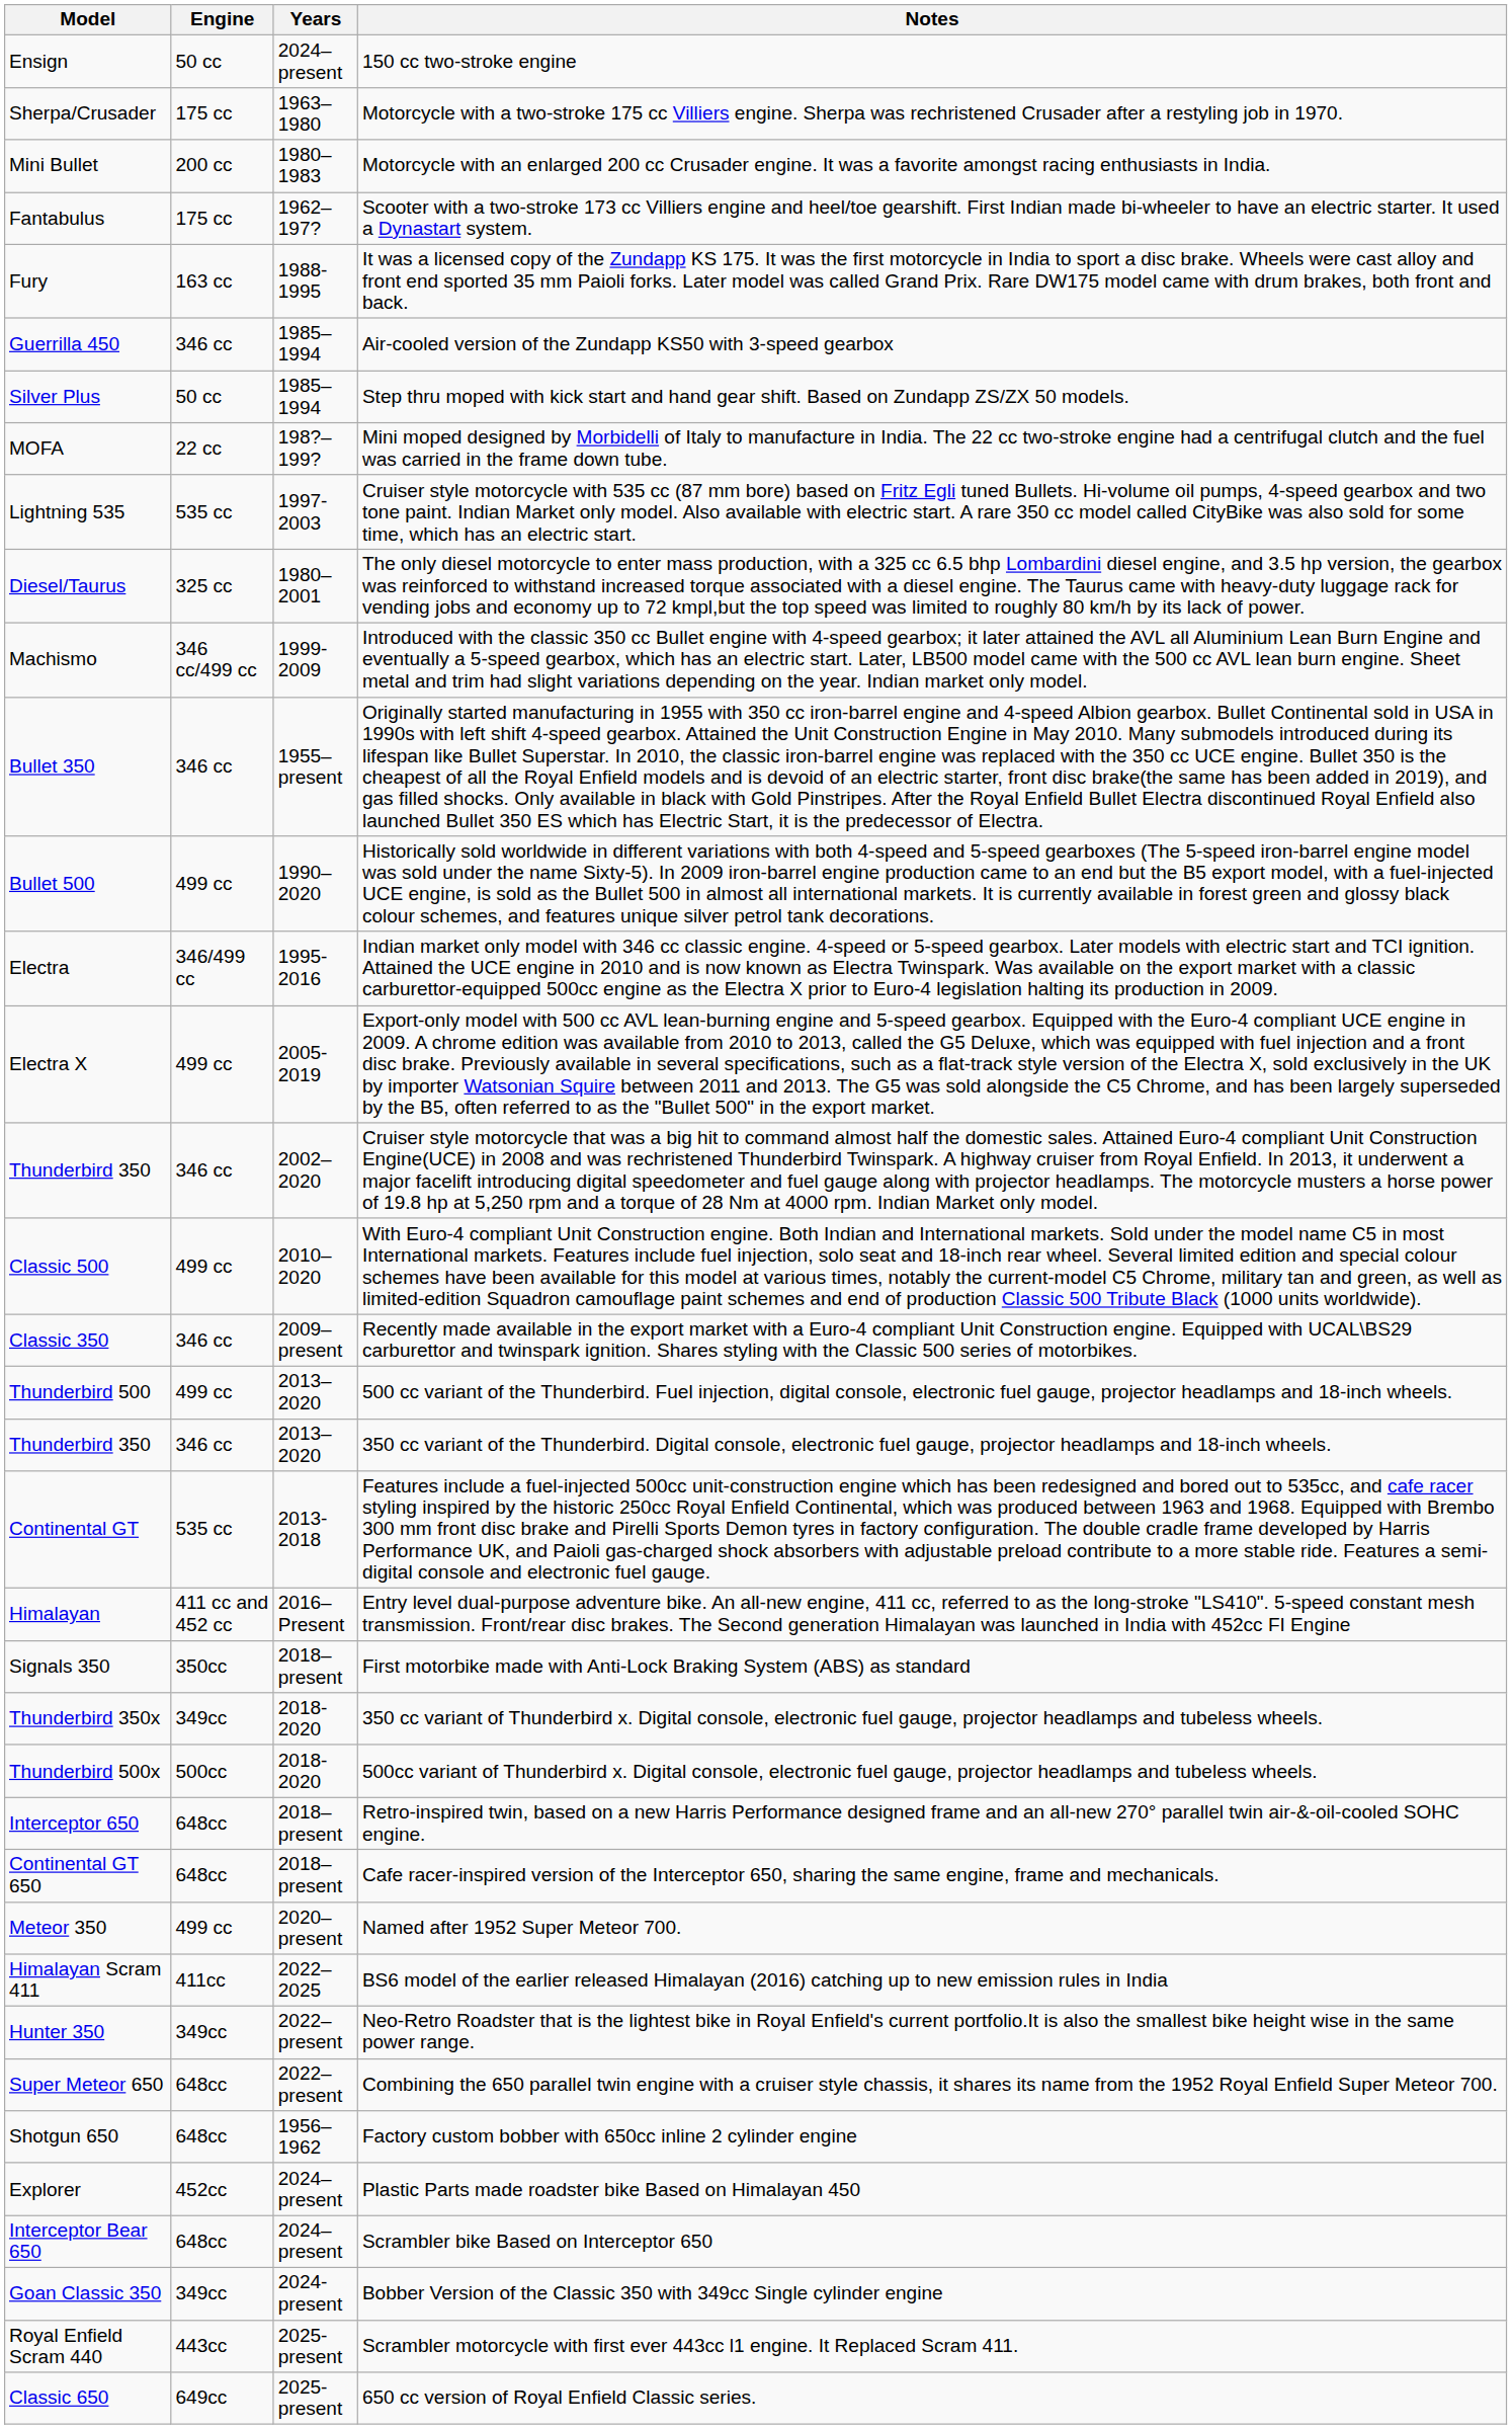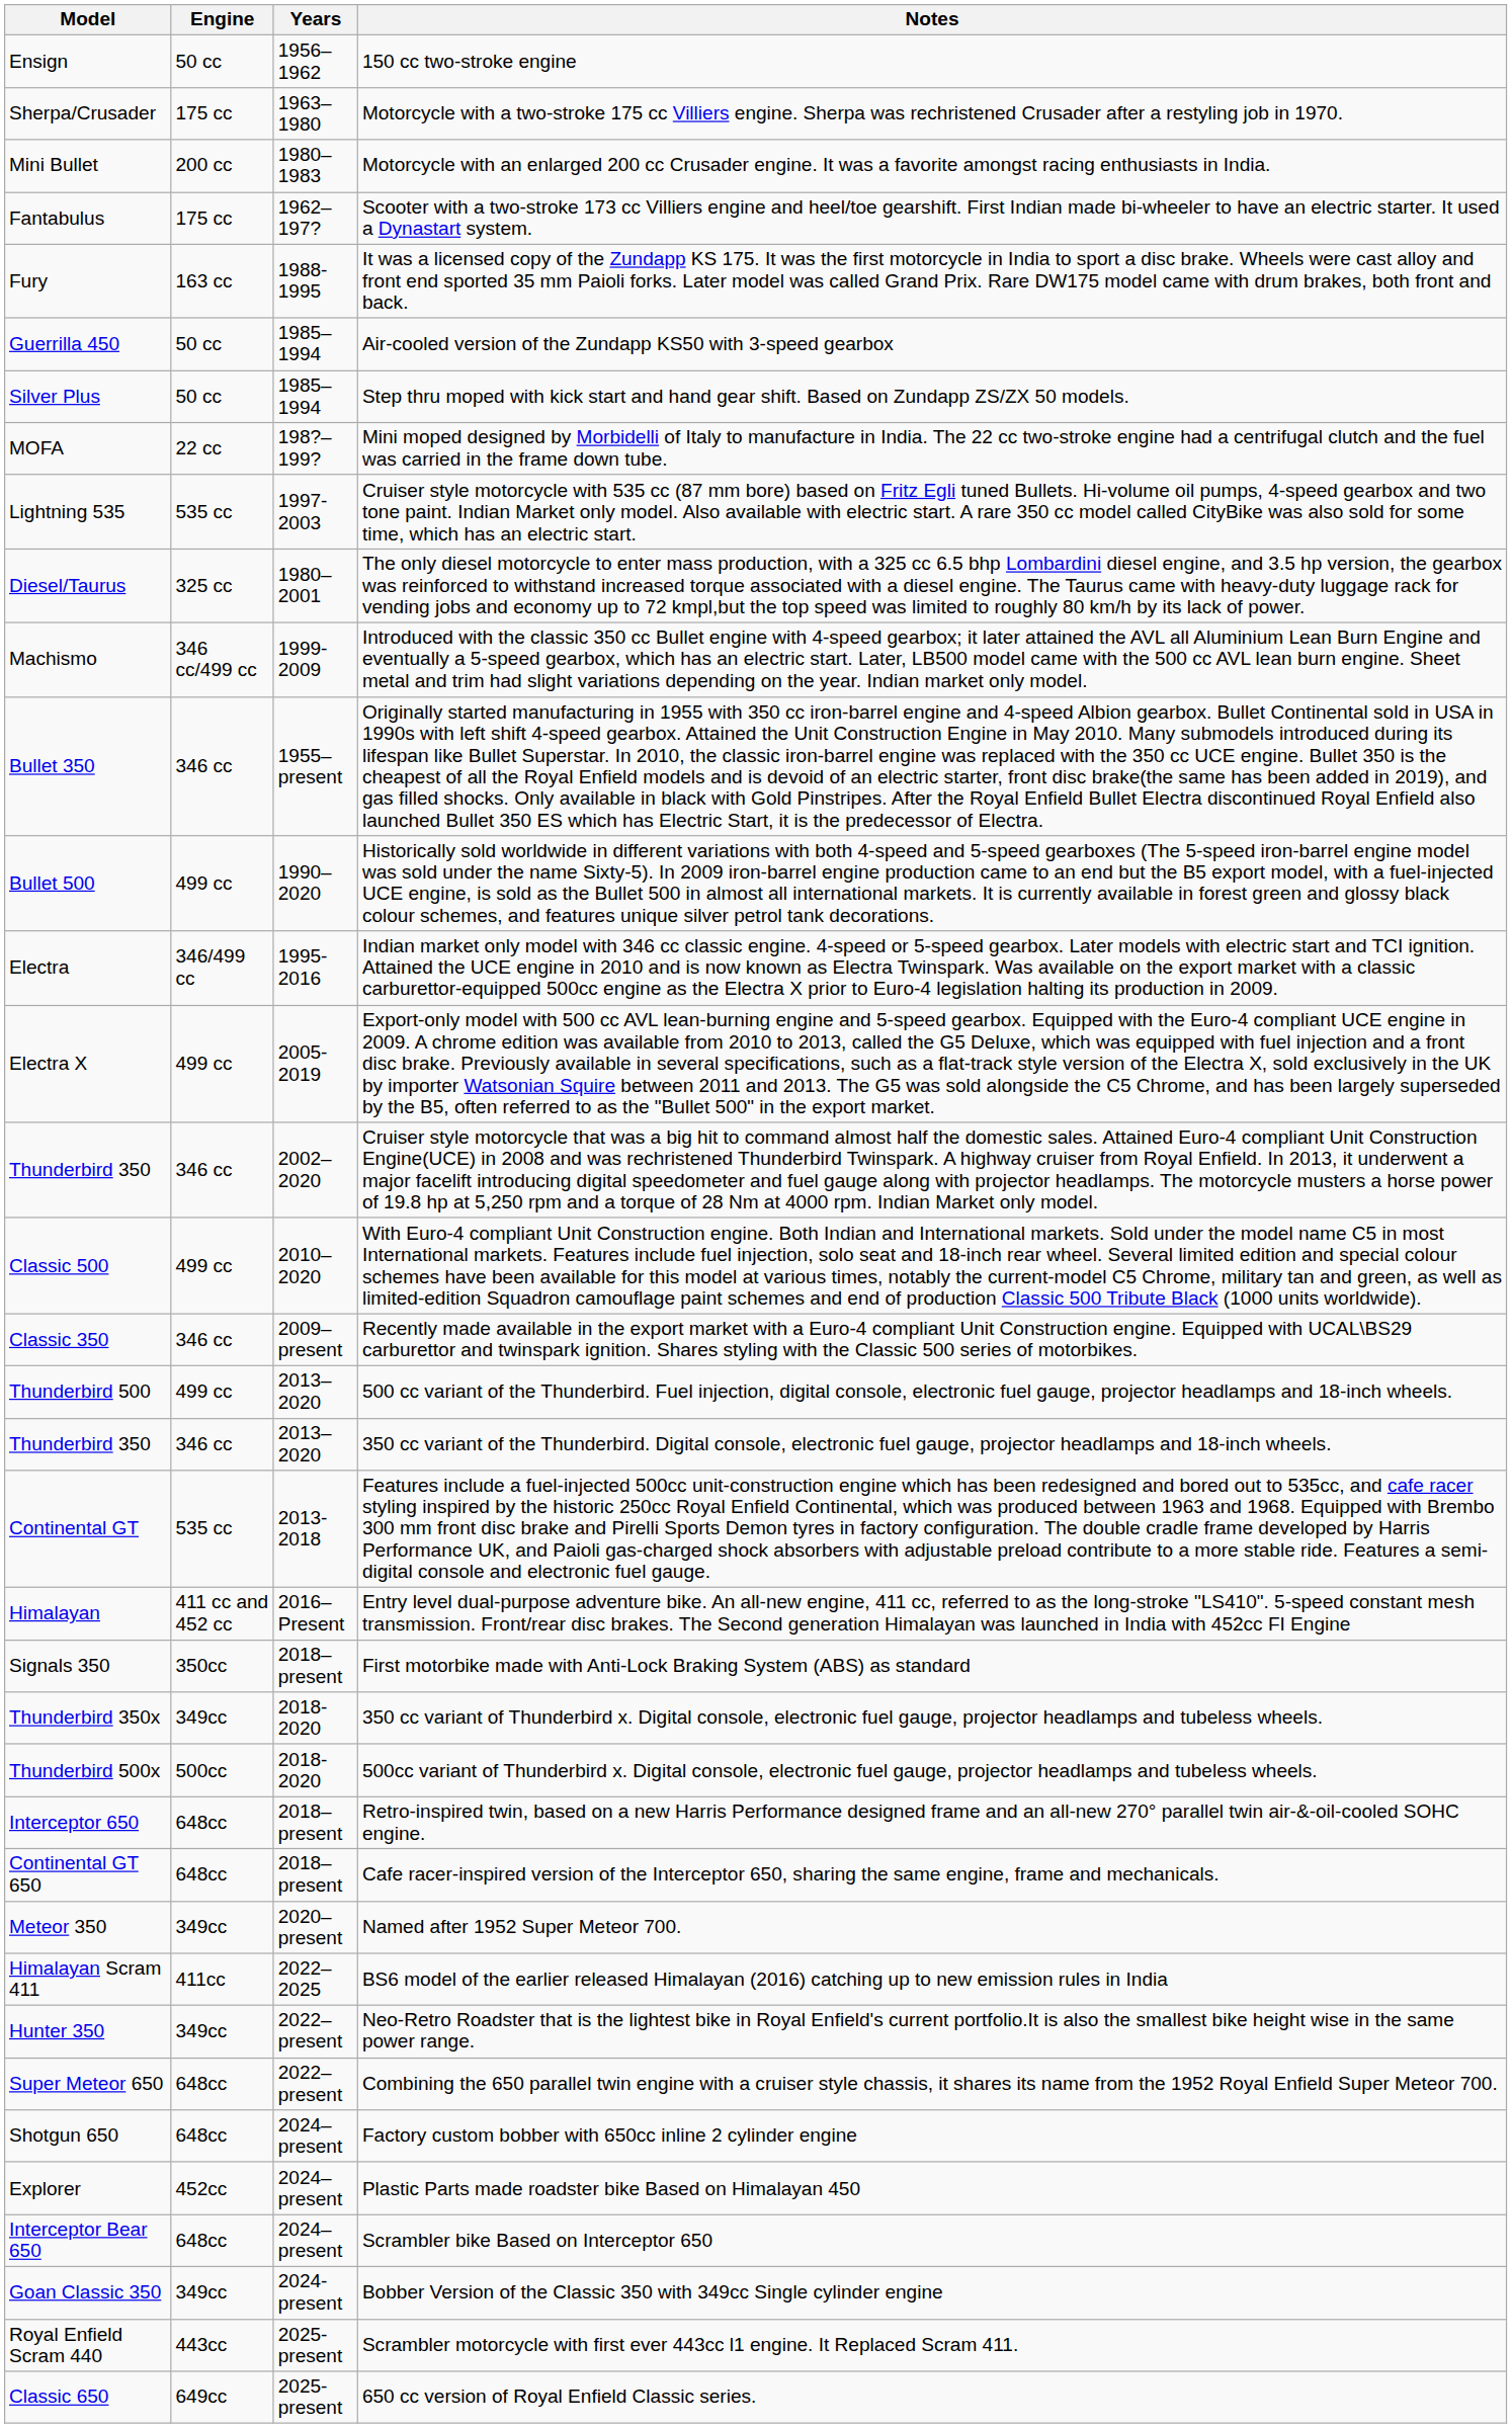150 cc two-stroke engine | Years: 2024–present -> 1956–1962
Air-cooled version of the Zundapp KS50 with 3-speed gearbox | Engine: 346 cc -> 50 cc
Named after 1952 Super Meteor 700. | Engine: 499 cc -> 349cc
Factory custom bobber with 650cc inline 2 cylinder engine | Years: 1956–1962 -> 2024–present
